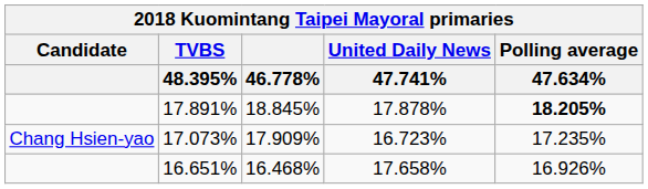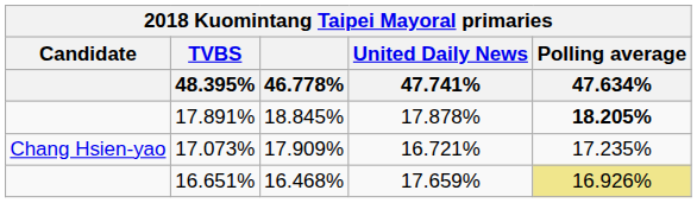17.073% | United Daily News / 47.741%: 16.723% -> 16.721%
16.651% | United Daily News / 47.741%: 17.658% -> 17.659%
16.651% | Polling average / 47.634%: no background -> khaki background
